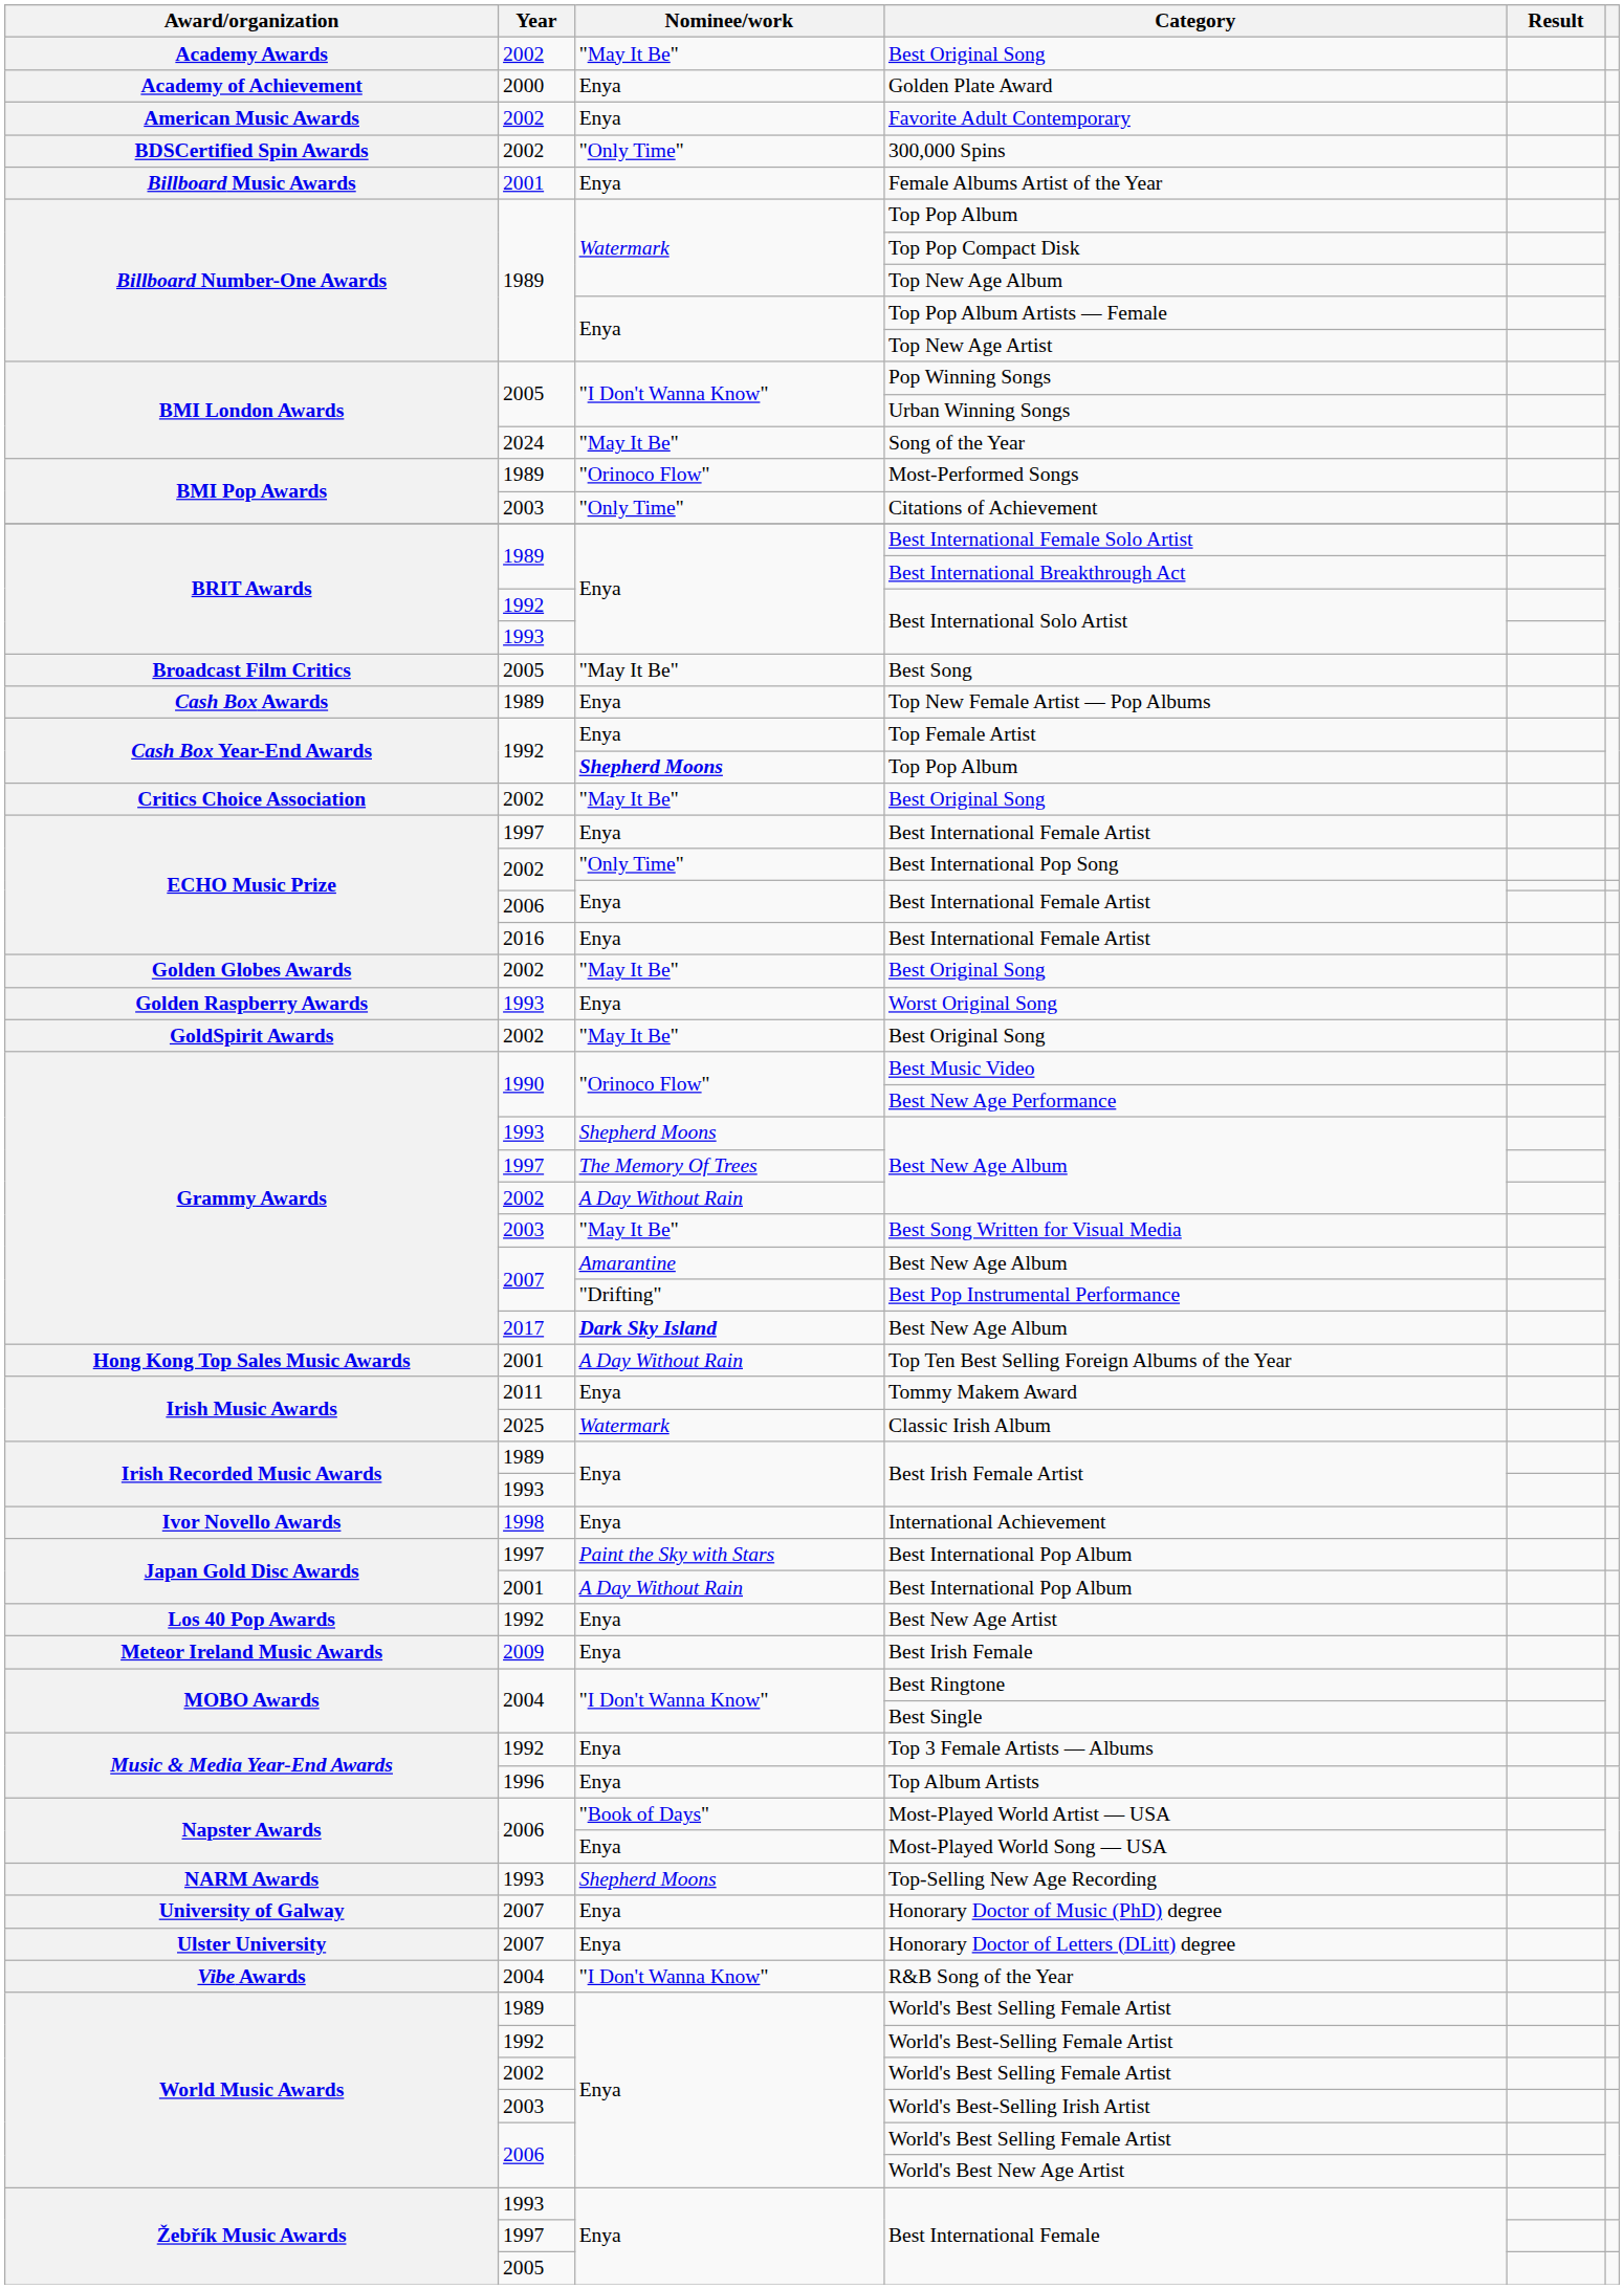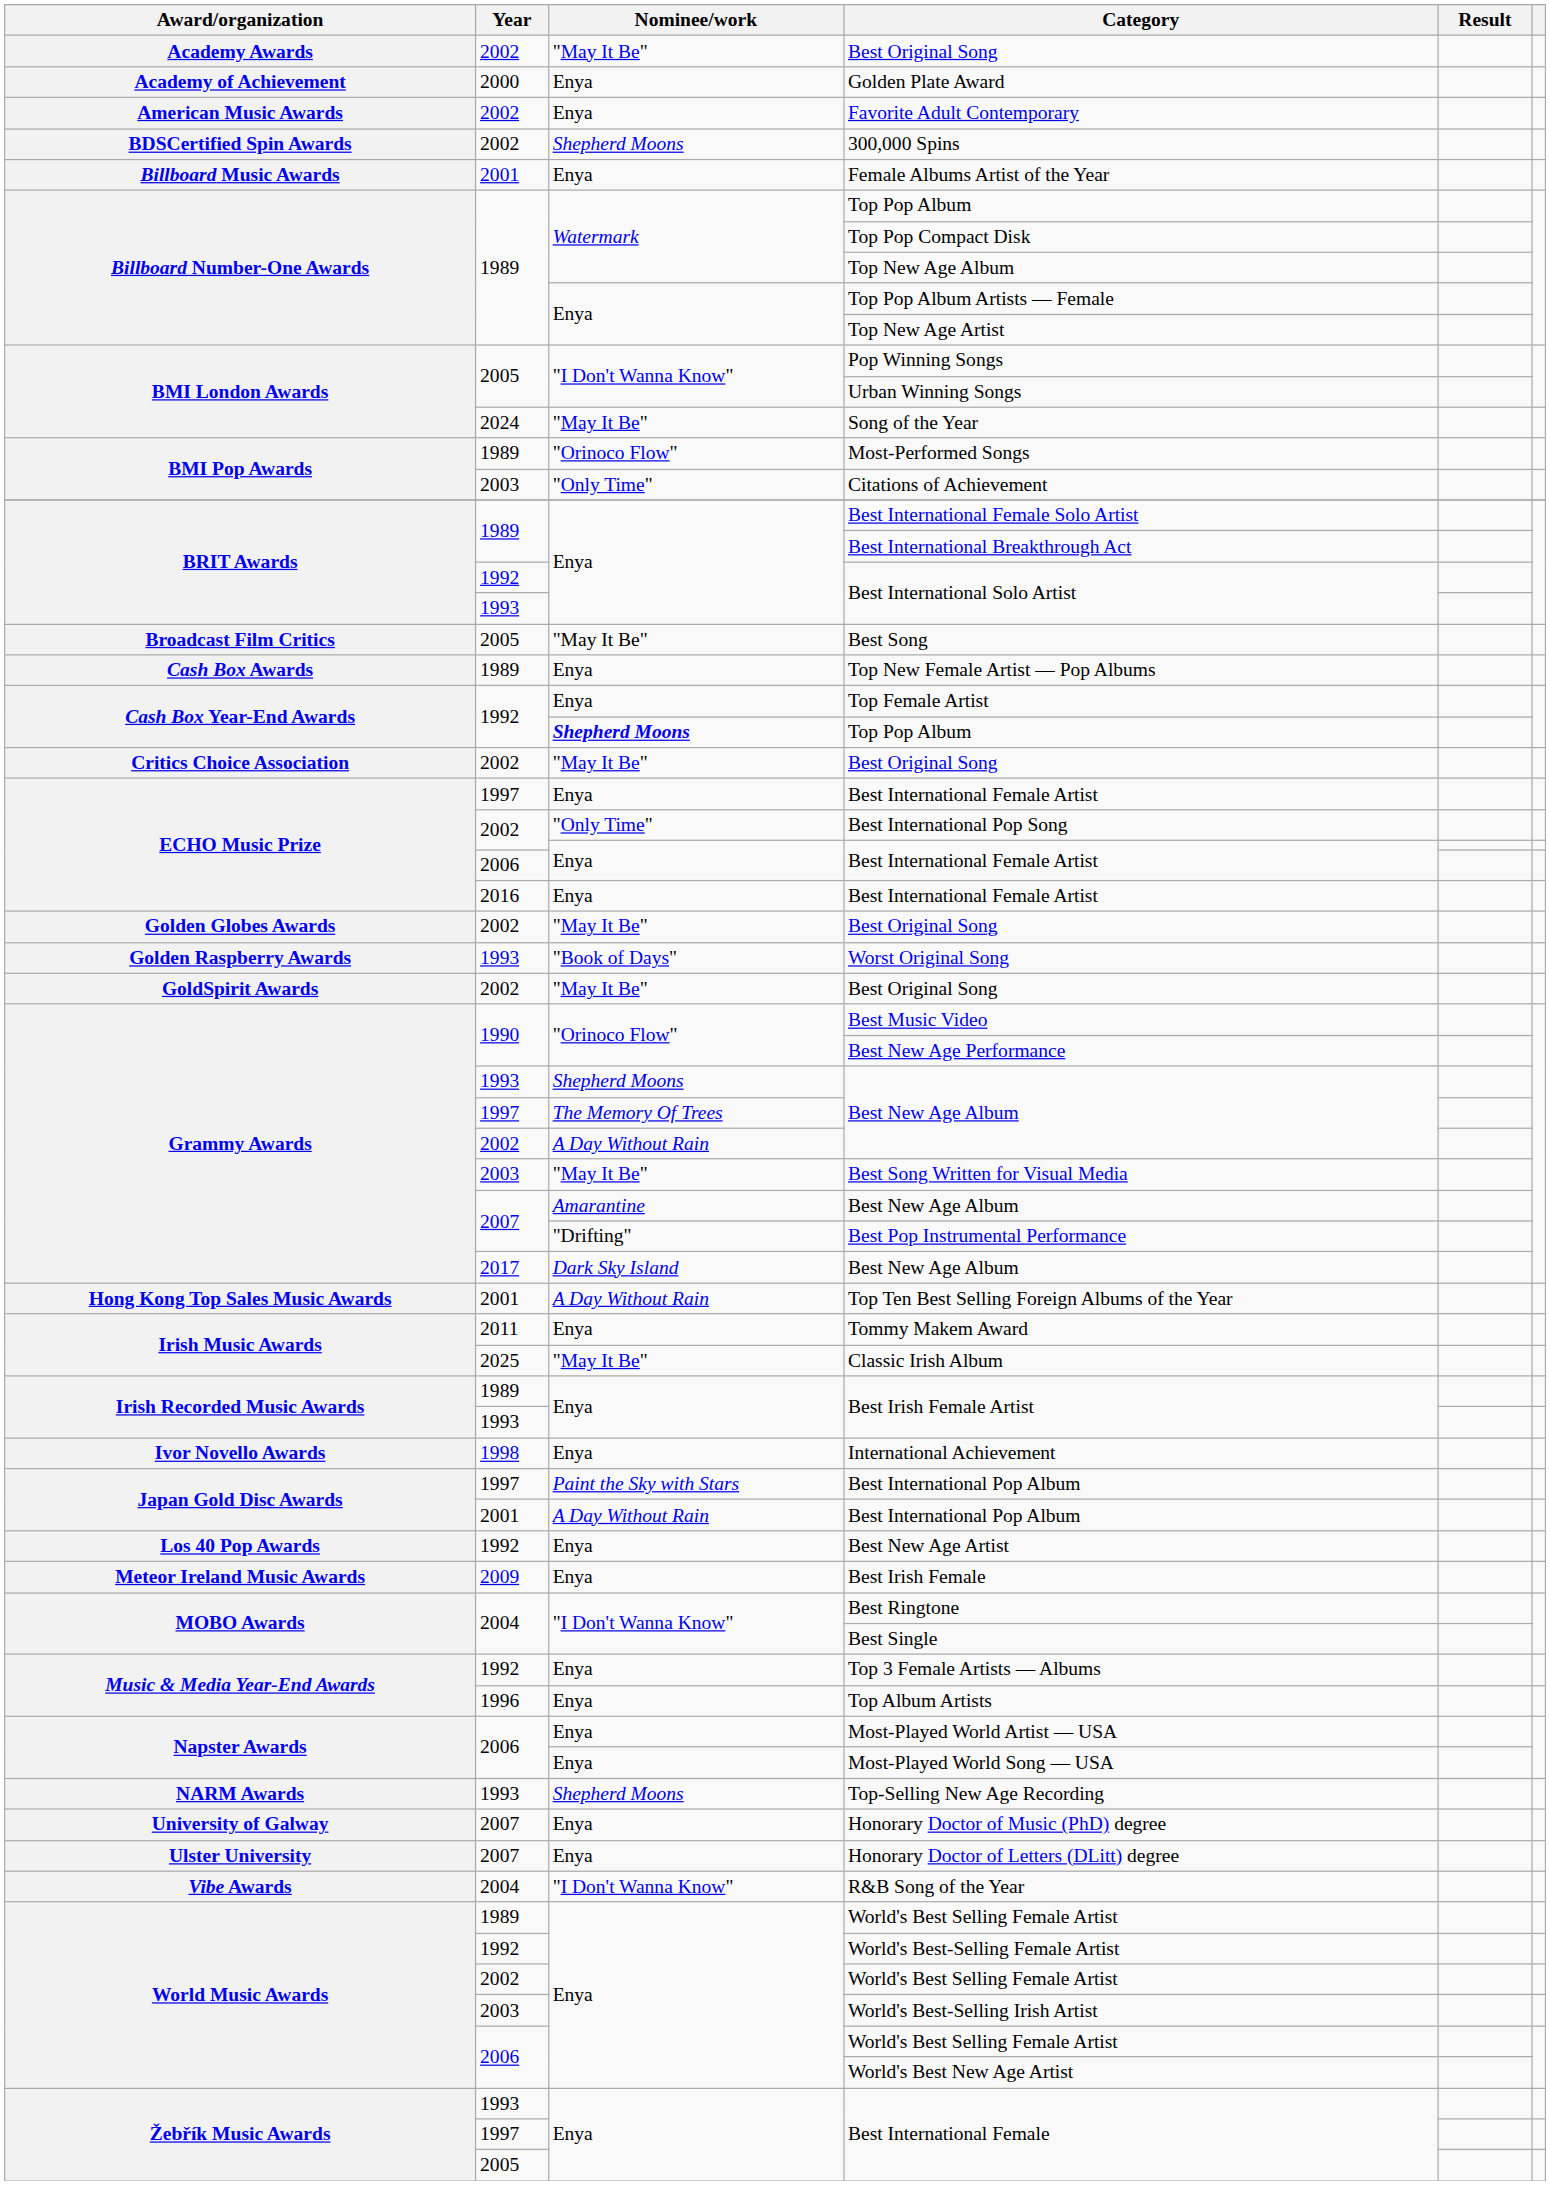300,000 Spins | Nominee/work: "Only Time" -> Shepherd Moons
Worst Original Song | Nominee/work: Enya -> "Book of Days"
2017 / Best New Age Album | Nominee/work: bold -> normal
Classic Irish Album | Nominee/work: Watermark -> "May It Be"
Most-Played World Artist — USA | Nominee/work: "Book of Days" -> Enya
